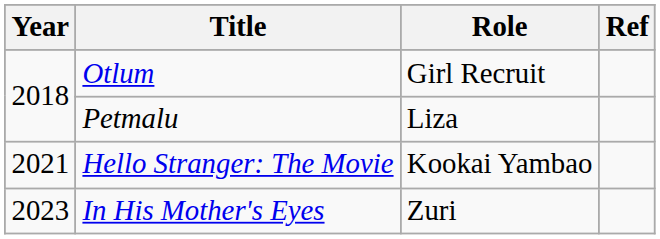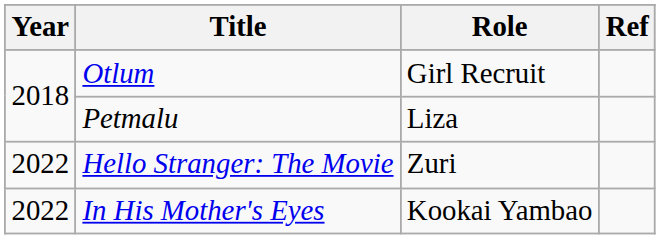Hello Stranger: The Movie | Year: 2021 -> 2022
Hello Stranger: The Movie | Role: Kookai Yambao -> Zuri
In His Mother's Eyes | Year: 2023 -> 2022
In His Mother's Eyes | Role: Zuri -> Kookai Yambao
